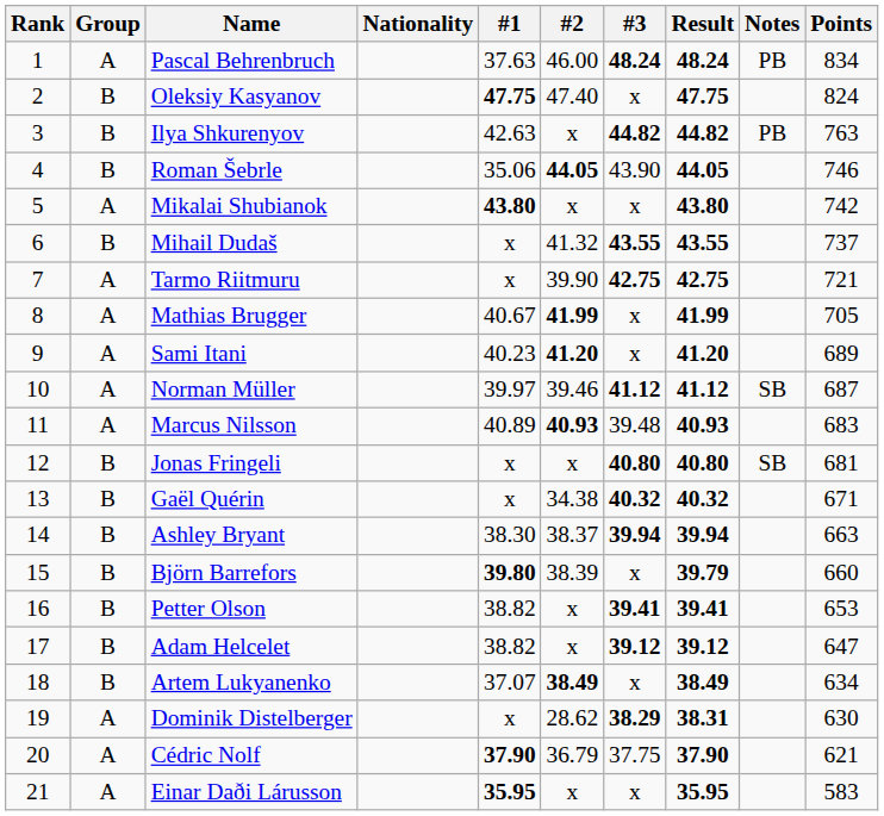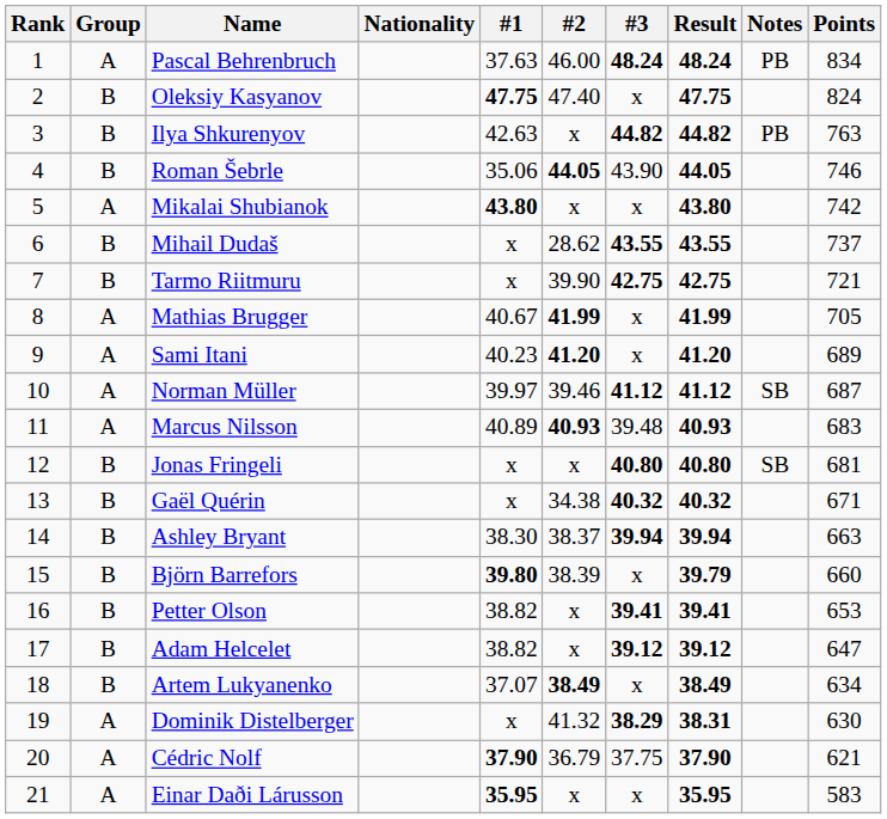Mihail Dudaš | #2: 41.32 -> 28.62
Tarmo Riitmuru | Group: A -> B
Dominik Distelberger | #2: 28.62 -> 41.32
